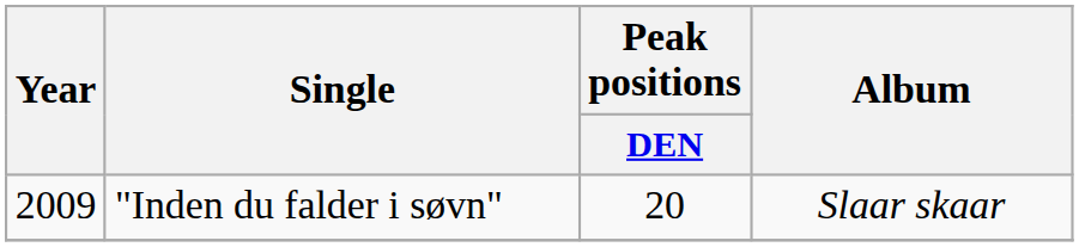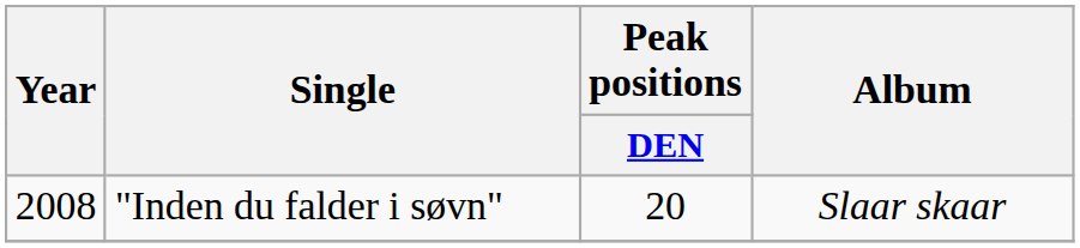"Inden du falder i søvn" | Year: 2009 -> 2008
